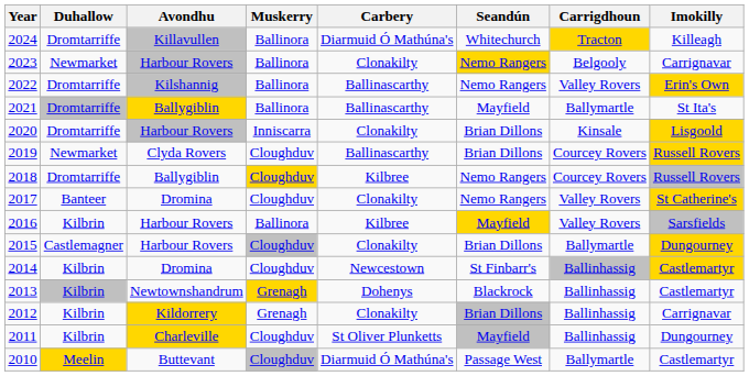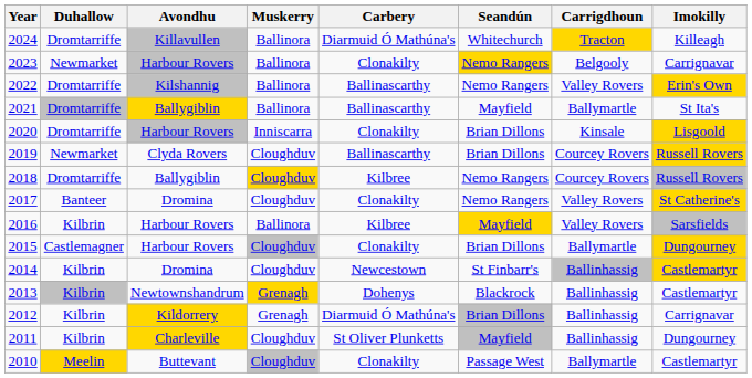2012 | Carbery: Clonakilty -> Diarmuid Ó Mathúna's
2010 | Carbery: Diarmuid Ó Mathúna's -> Clonakilty
